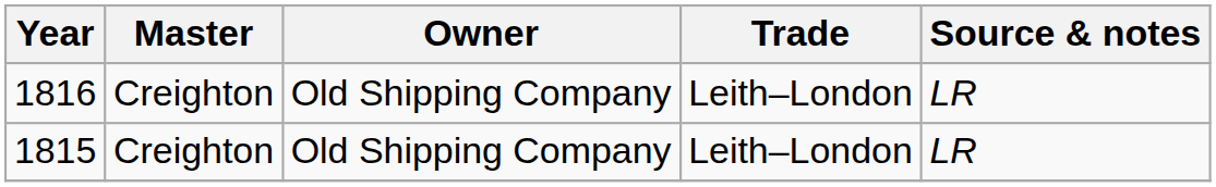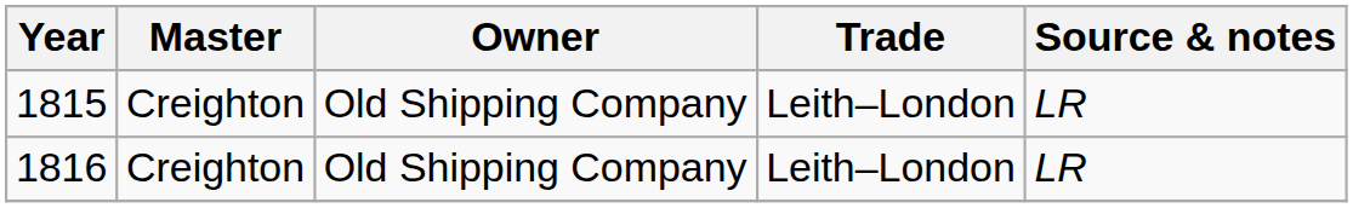rows swapped: 1815 <-> 1816
